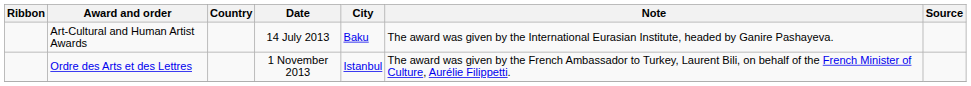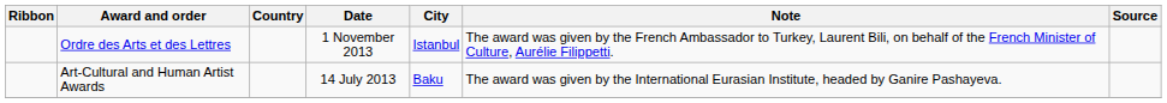rows swapped: Art-Cultural and Human Artist Awards <-> Ordre des Arts et des Lettres
